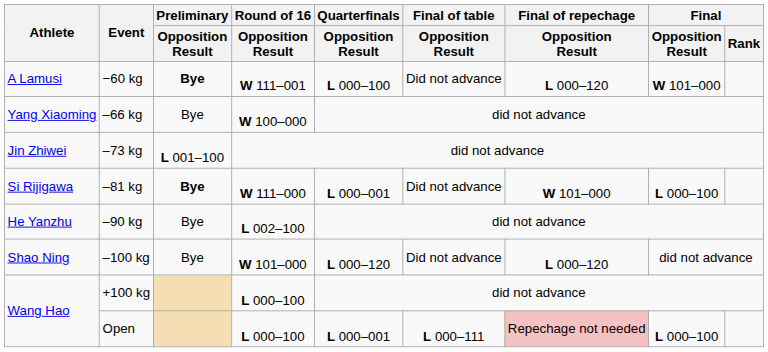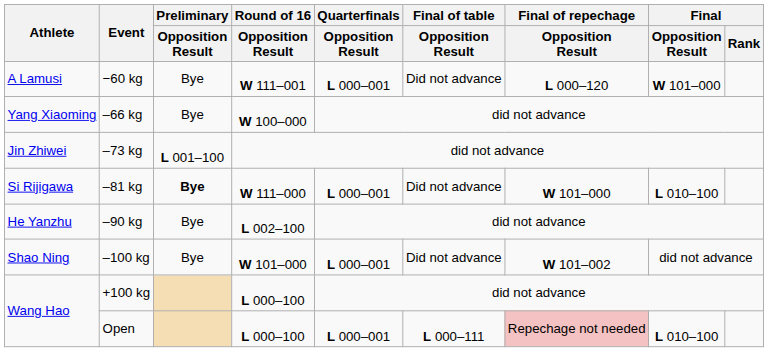−60 kg | Preliminary / Opposition Result: bold -> normal
−60 kg | Quarterfinals / Opposition Result: L 000–100 -> L 000–001
–81 kg | Final / Opposition Result: L 000–100 -> L 010–100
–100 kg | Quarterfinals / Opposition Result: L 000–120 -> L 000–001
–100 kg | Final of repechage / Opposition Result: L 000–120 -> W 101–002
Open | Final / Opposition Result: L 000–100 -> L 010–100
